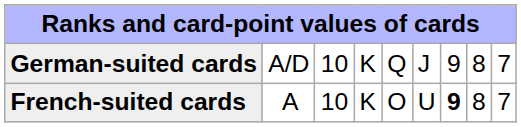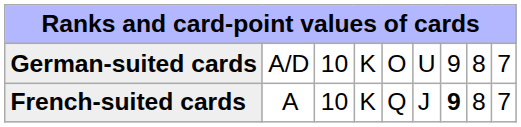German-suited cards | column 5: Q -> O
German-suited cards | column 6: J -> U
French-suited cards | column 5: O -> Q
French-suited cards | column 6: U -> J
